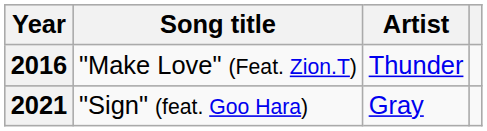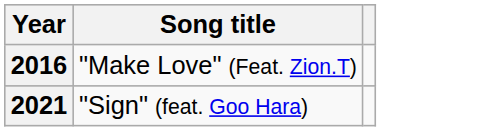- column: Artist | Thunder | Gray
